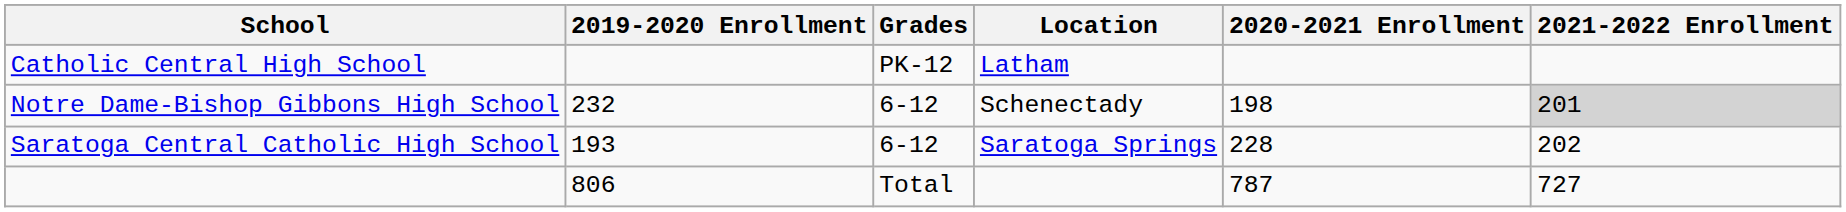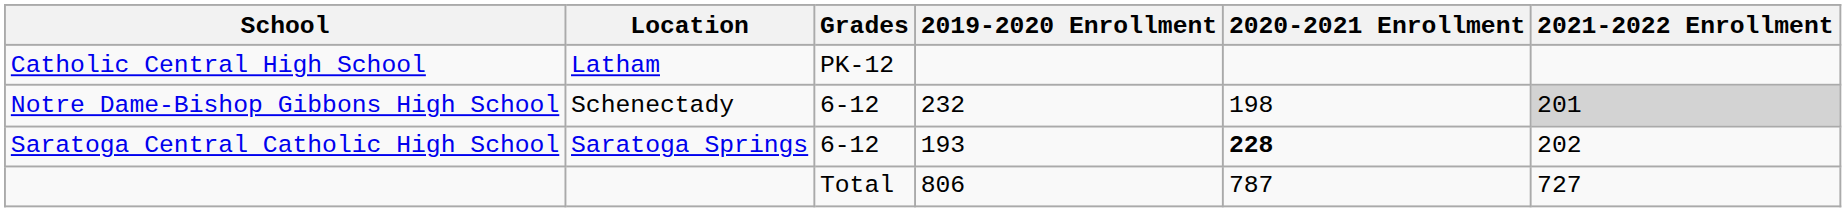columns swapped: Location <-> 2019-2020 Enrollment
Saratoga Central Catholic High School | 2020-2021 Enrollment: normal -> bold
